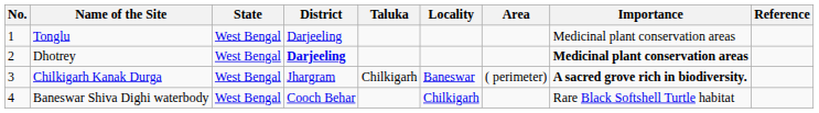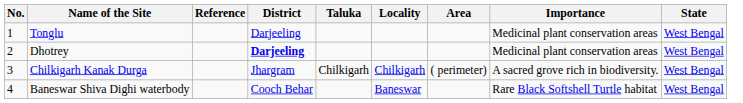columns swapped: State <-> Reference
Dhotrey | Importance: bold -> normal
Chilkigarh Kanak Durga | Locality: Baneswar -> Chilkigarh
Chilkigarh Kanak Durga | Importance: bold -> normal
Baneswar Shiva Dighi waterbody | Locality: Chilkigarh -> Baneswar
